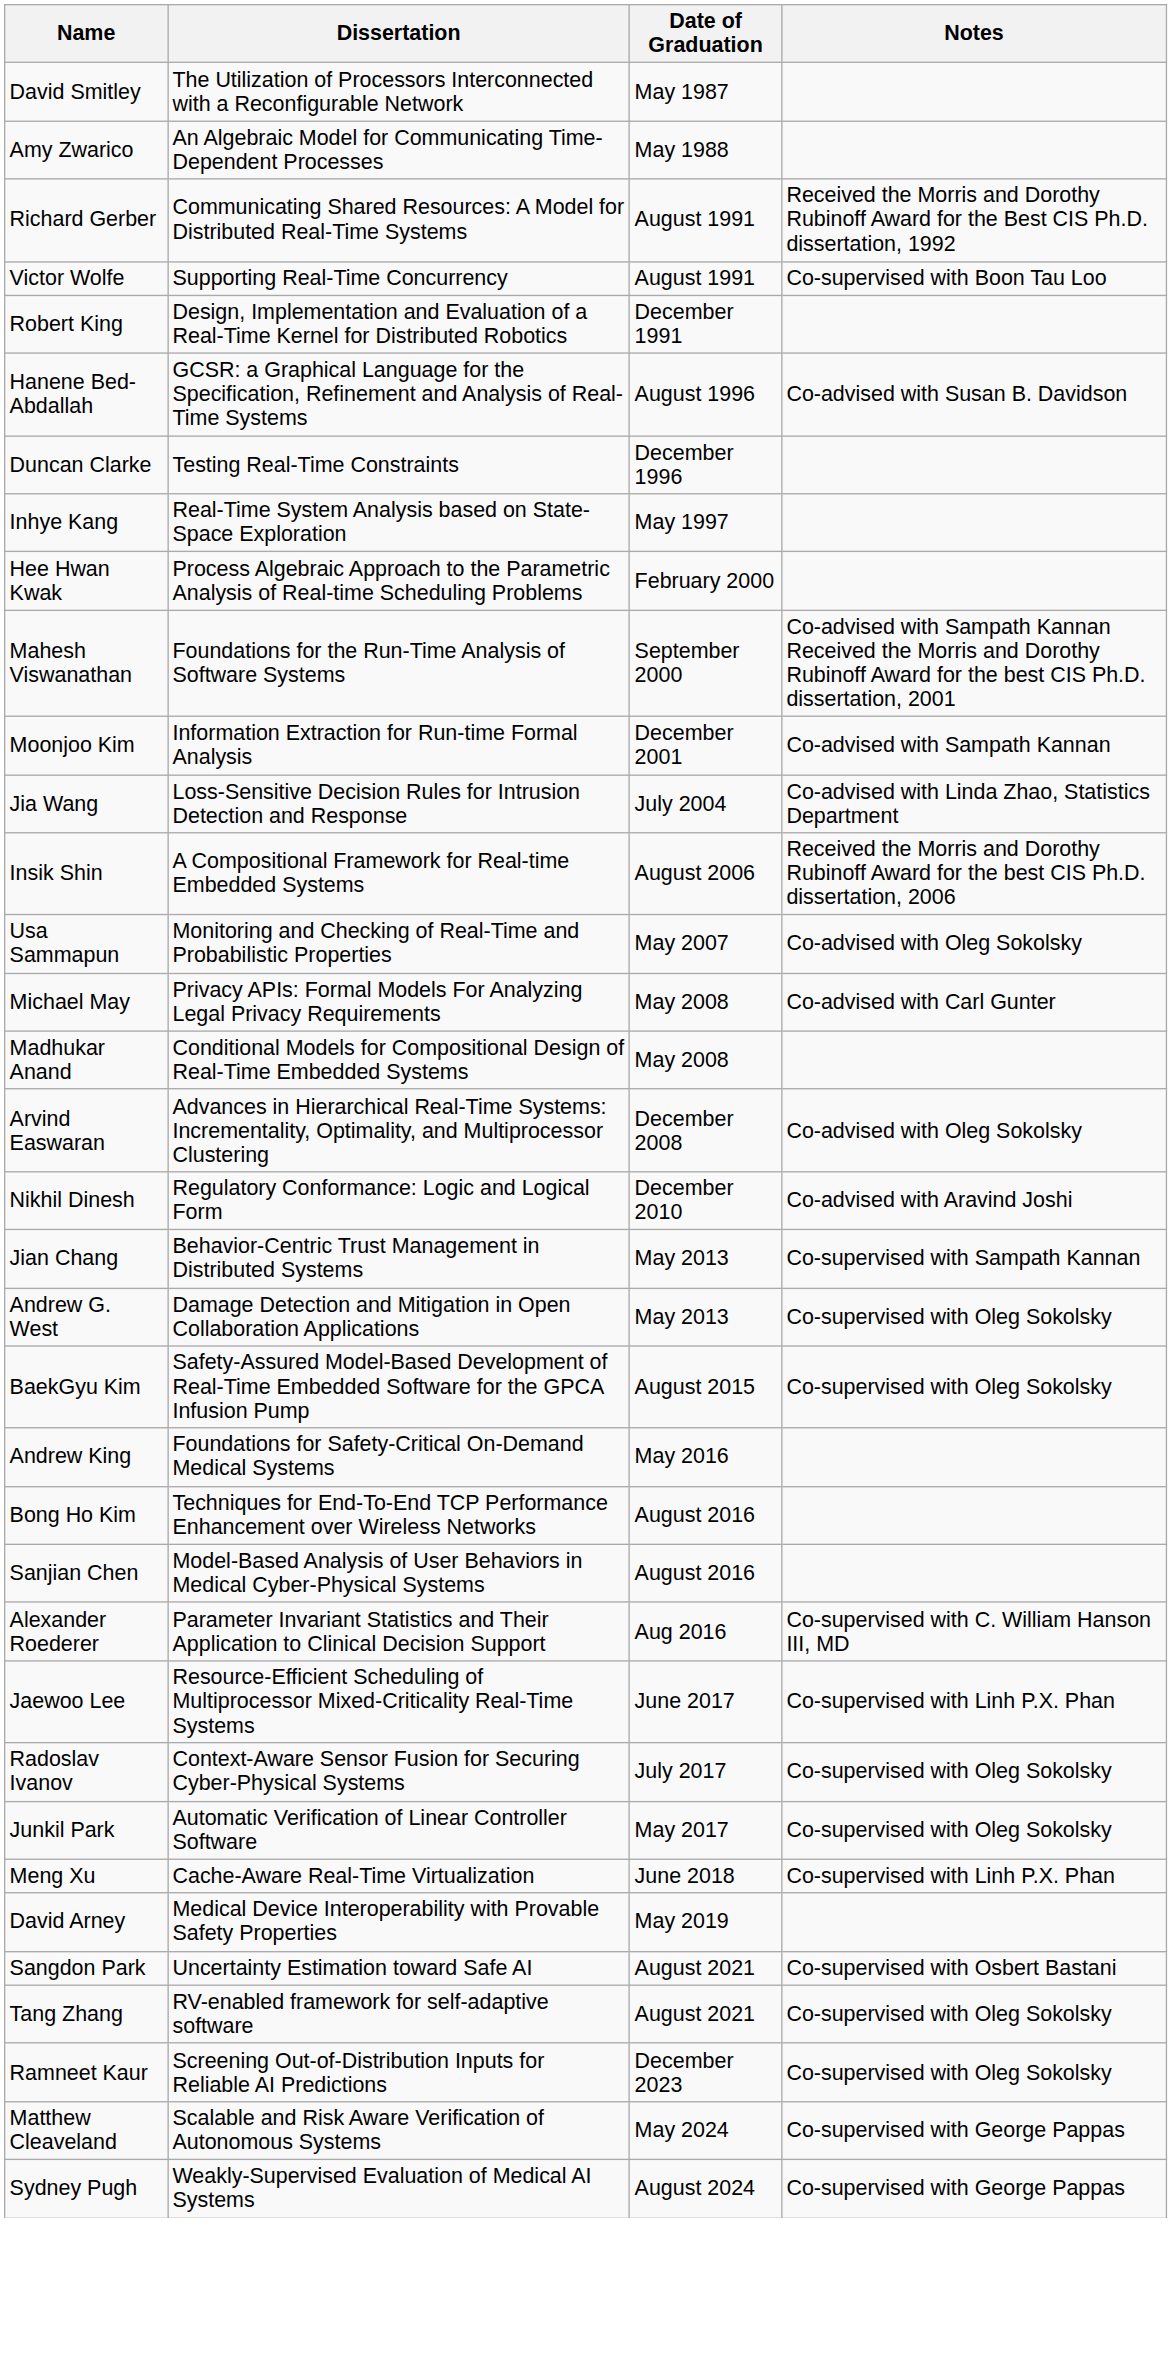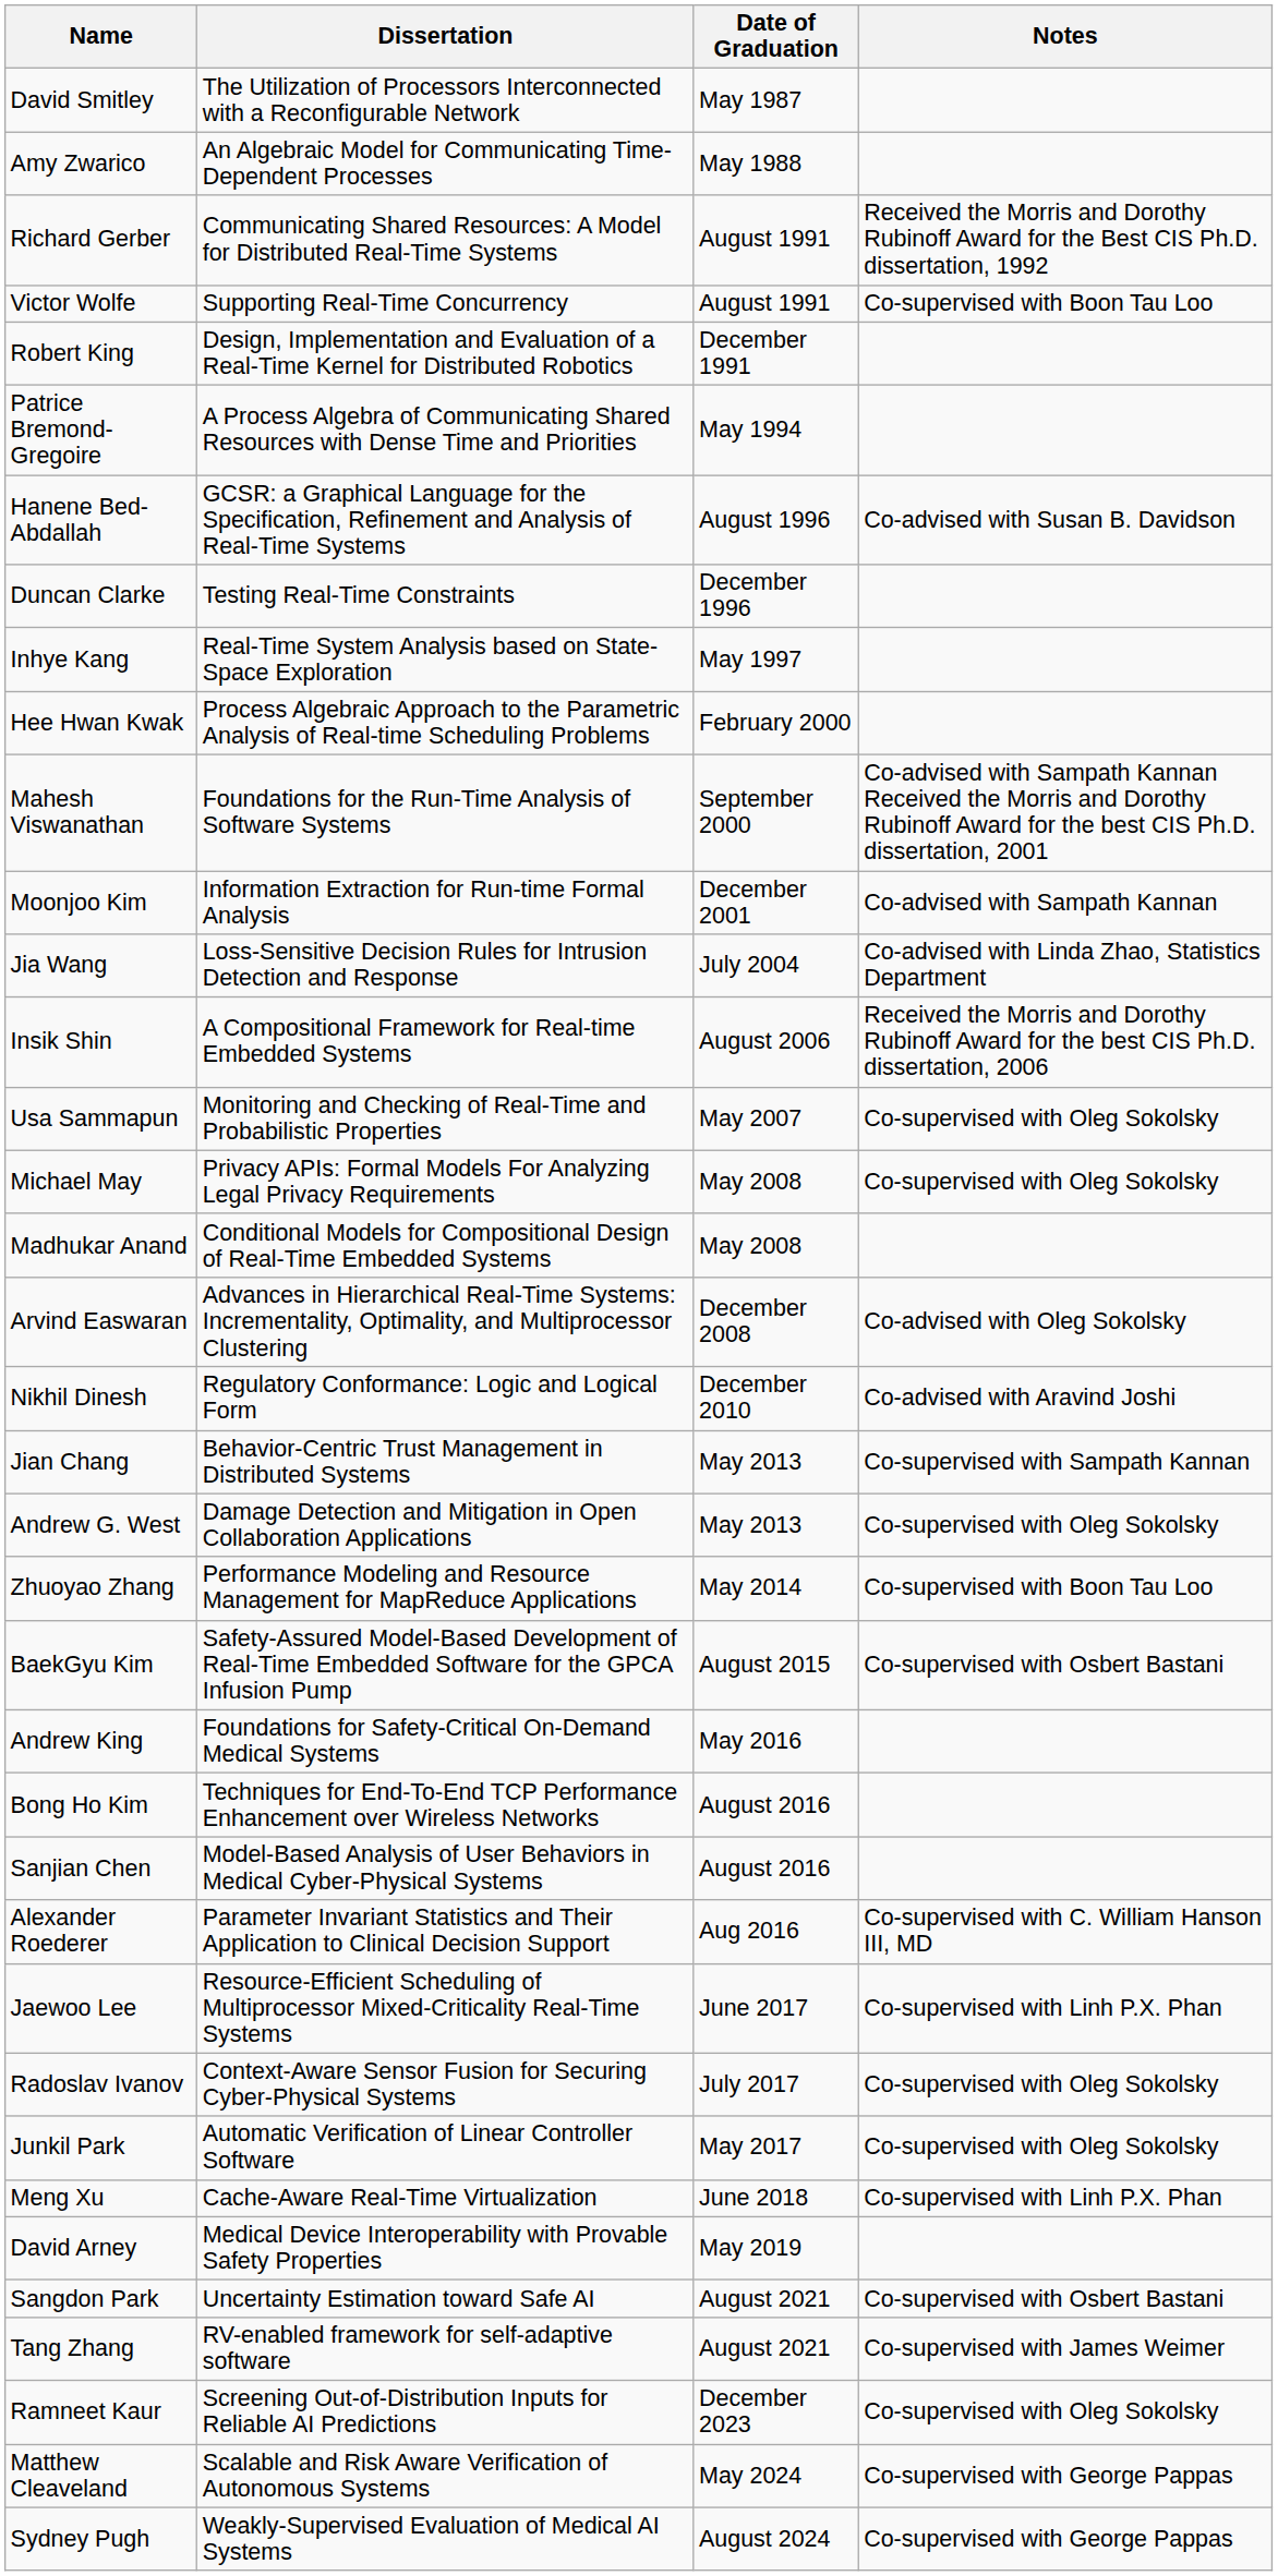+ row: Patrice Bremond-Gregoire | A Process Algebra of Communicating Shared Resources with Dense Time and Priorities | May 1994
Usa Sammapun | Notes: Co-advised with Oleg Sokolsky -> Co-supervised with Oleg Sokolsky
Michael May | Notes: Co-advised with Carl Gunter -> Co-supervised with Oleg Sokolsky
+ row: Zhuoyao Zhang | Performance Modeling and Resource Management for MapReduce Applications | May 2014 | Co-supervised with Boon Tau Loo
BaekGyu Kim | Notes: Co-supervised with Oleg Sokolsky -> Co-supervised with Osbert Bastani
Tang Zhang | Notes: Co-supervised with Oleg Sokolsky -> Co-supervised with James Weimer
